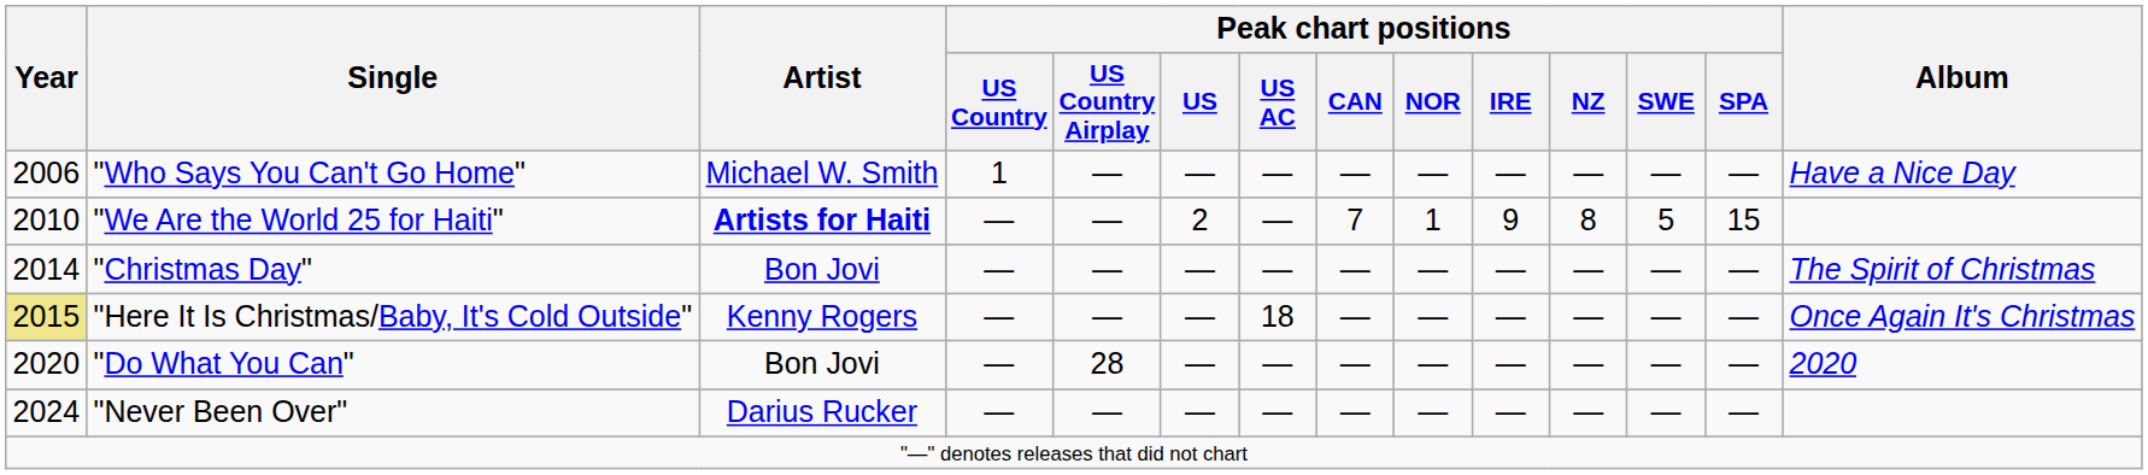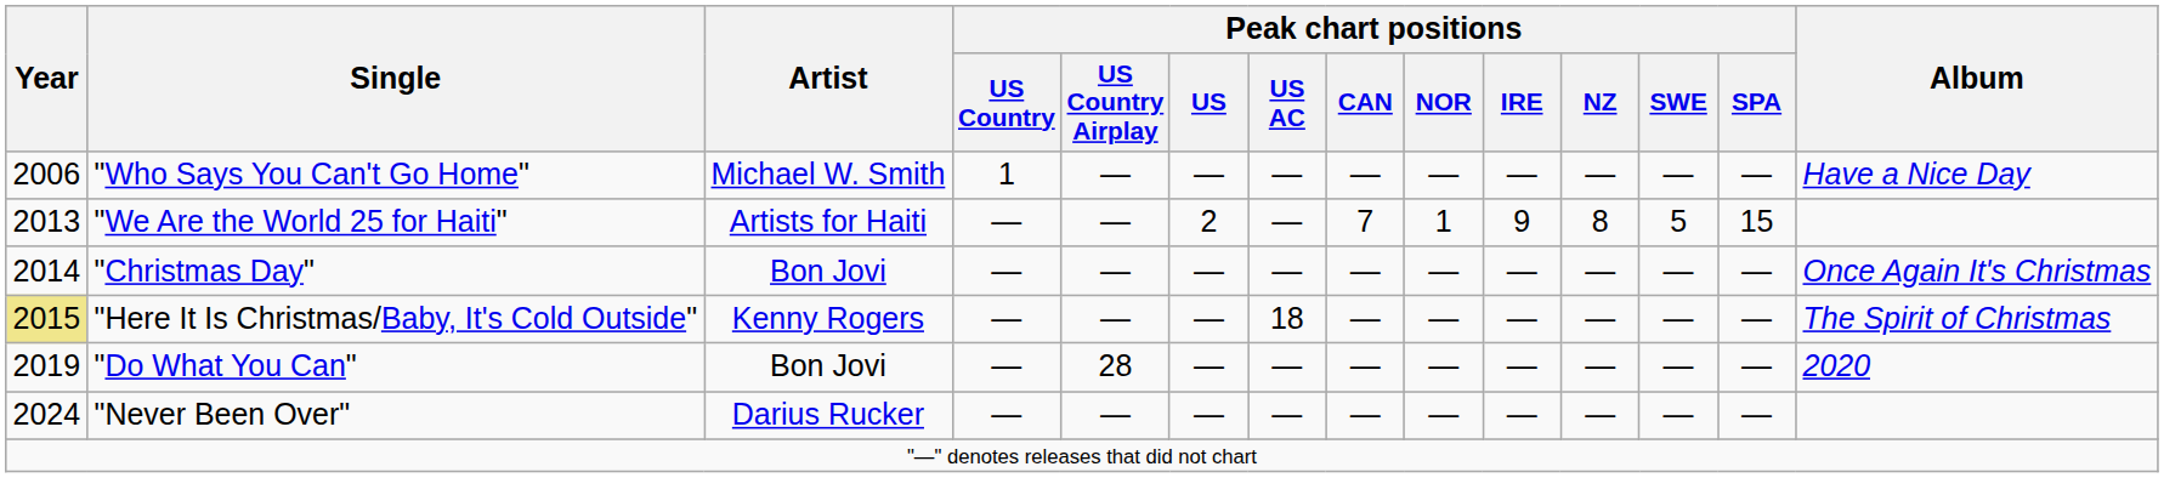"We Are the World 25 for Haiti" | Year: 2010 -> 2013
"We Are the World 25 for Haiti" | Artist: bold -> normal
"Christmas Day" | Album: The Spirit of Christmas -> Once Again It's Christmas
"Here It Is Christmas/Baby, It's Cold Outside" | Album: Once Again It's Christmas -> The Spirit of Christmas
"Do What You Can" | Year: 2020 -> 2019
